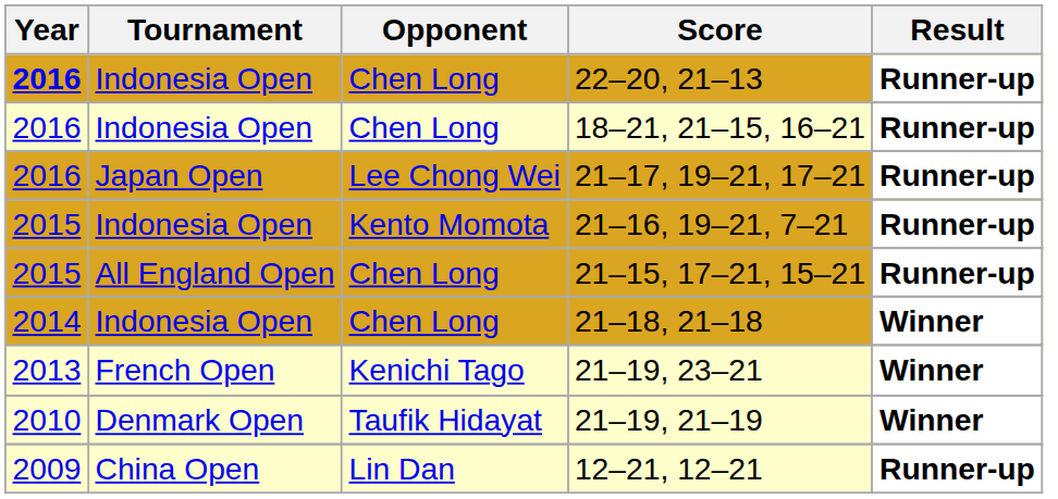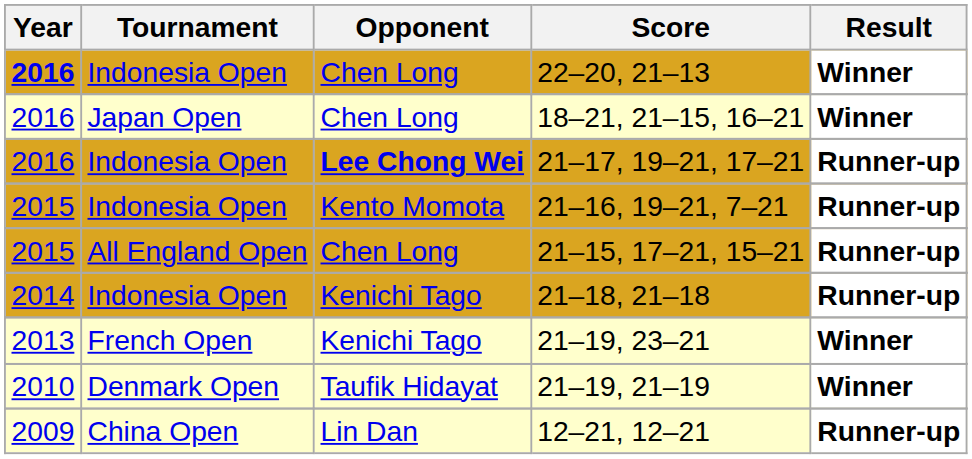22–20, 21–13 | Result: Runner-up -> Winner
18–21, 21–15, 16–21 | Tournament: Indonesia Open -> Japan Open
18–21, 21–15, 16–21 | Result: Runner-up -> Winner
21–17, 19–21, 17–21 | Tournament: Japan Open -> Indonesia Open
21–17, 19–21, 17–21 | Opponent: normal -> bold
21–18, 21–18 | Opponent: Chen Long -> Kenichi Tago
21–18, 21–18 | Result: Winner -> Runner-up
